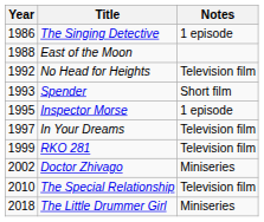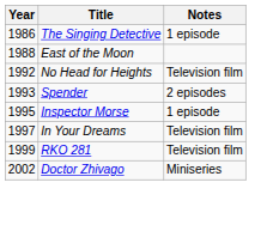Spender | Notes: Short film -> 2 episodes
- row: 2010 | The Special Relationship | Television film
- row: 2018 | The Little Drummer Girl | Miniseries
